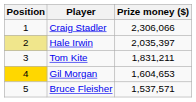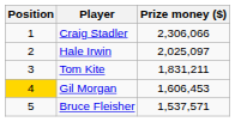Hale Irwin | Position: khaki background -> no background
Hale Irwin | Prize money ($): 2,035,397 -> 2,025,097
Gil Morgan | Prize money ($): 1,604,653 -> 1,606,453
